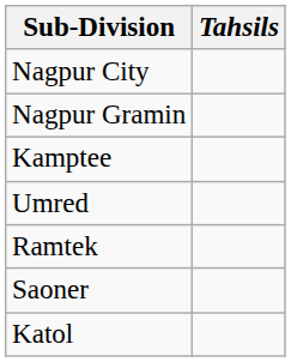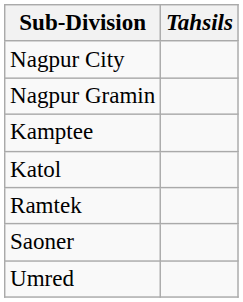rows swapped: Umred <-> Katol
